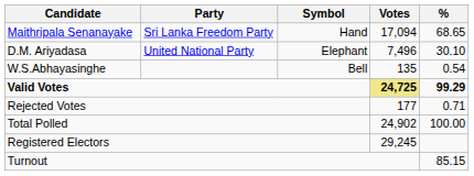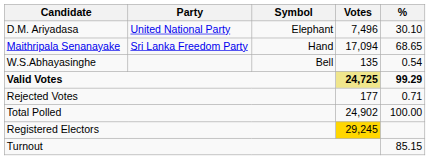rows swapped: Maithripala Senanayake <-> D.M. Ariyadasa
Registered Electors | Votes: no background -> gold background
